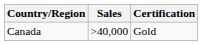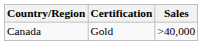columns swapped: Sales <-> Certification
